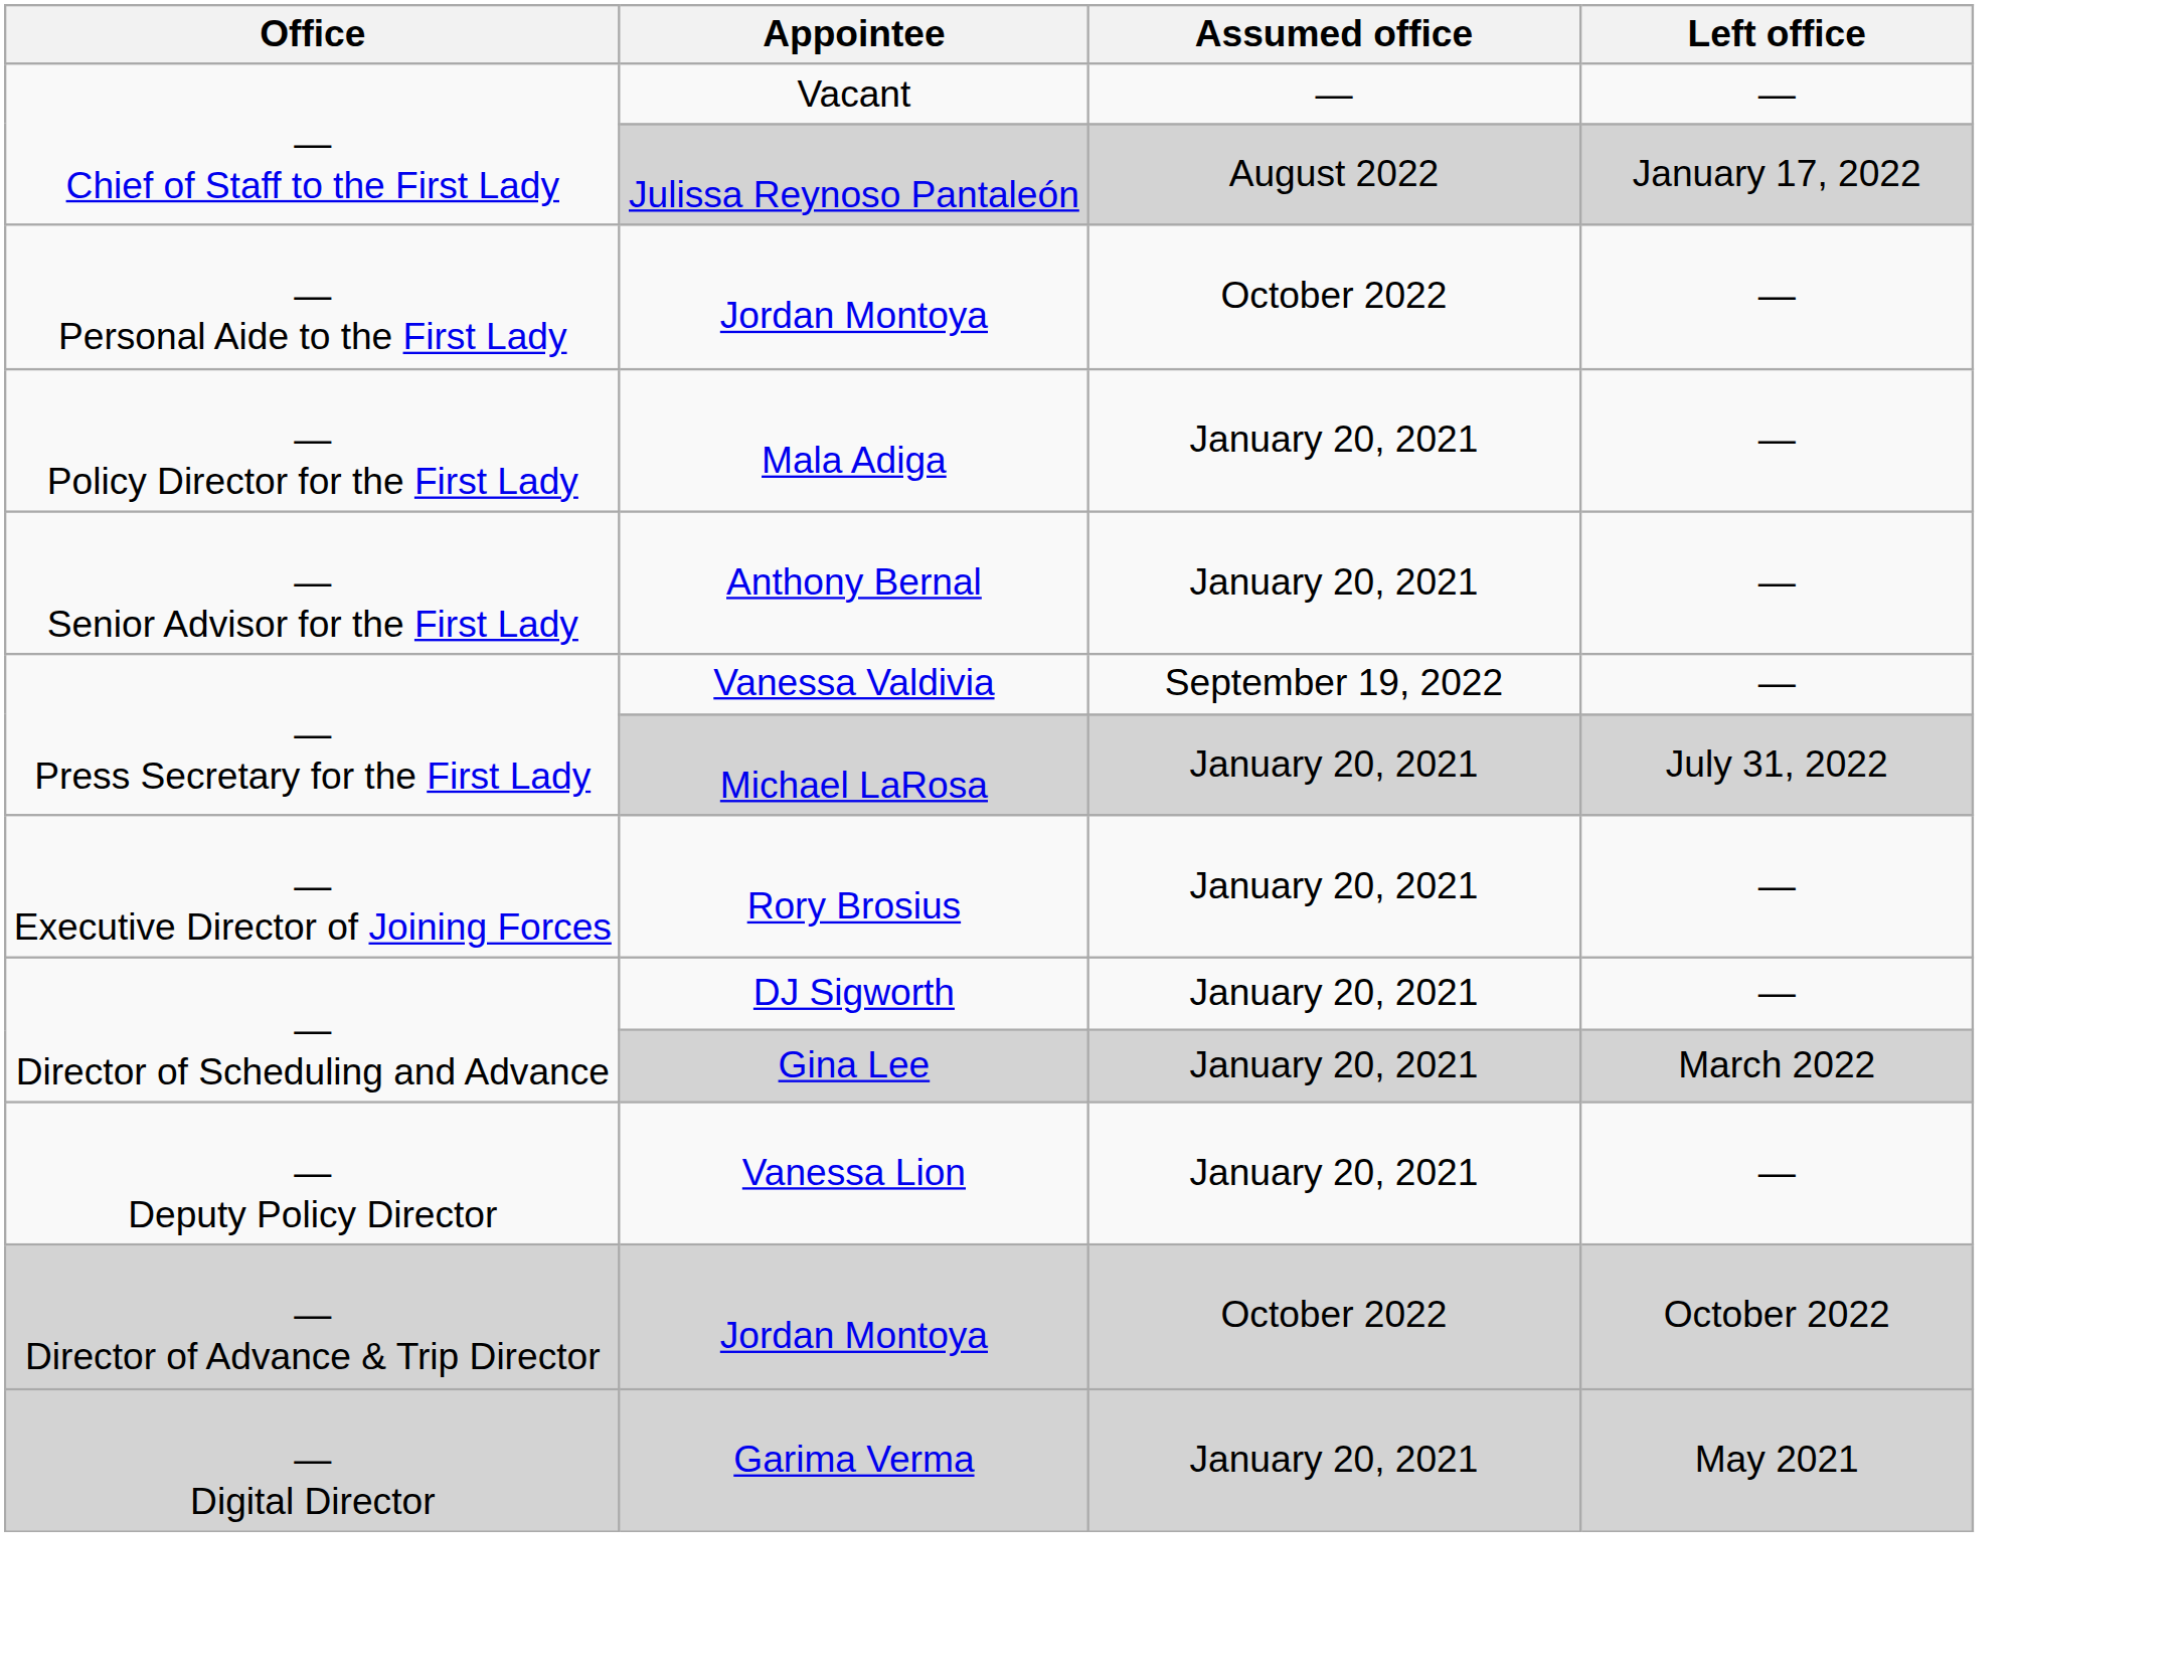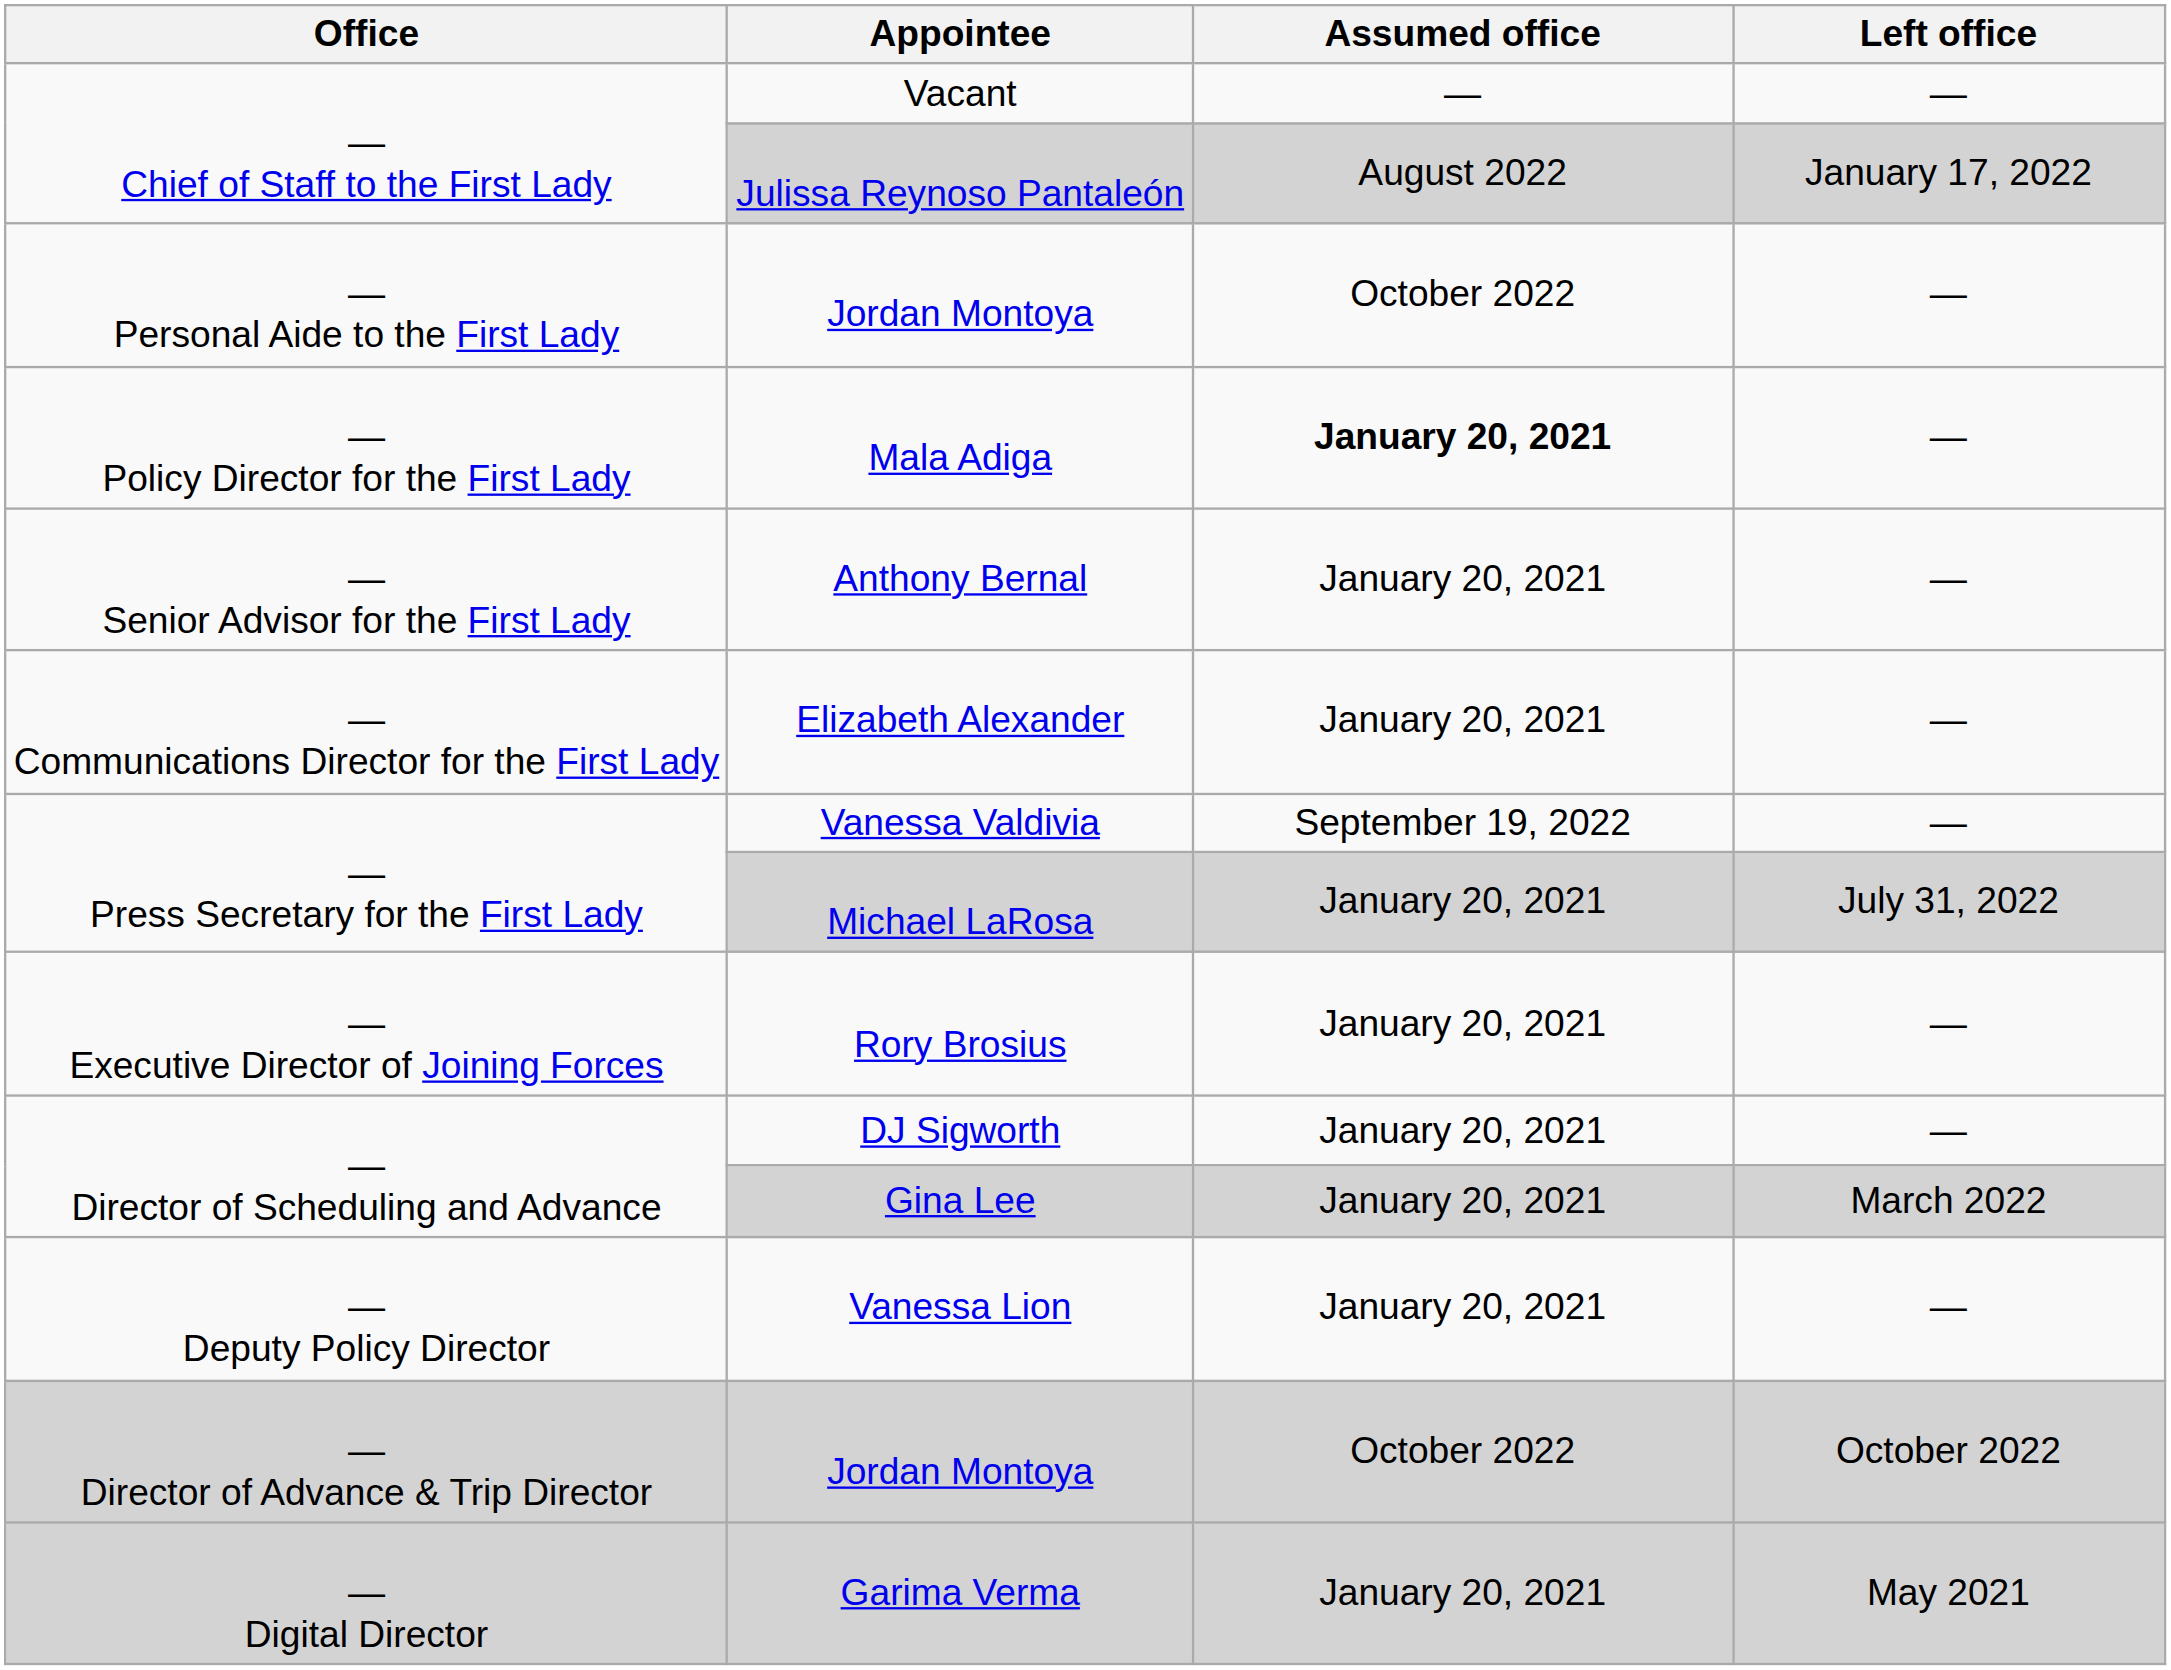Mala Adiga | Assumed office: normal -> bold
+ row: — Communications Director for the First Lady | Elizabeth Alexander | January 20, 2021 | —
